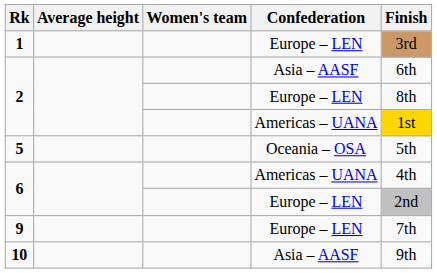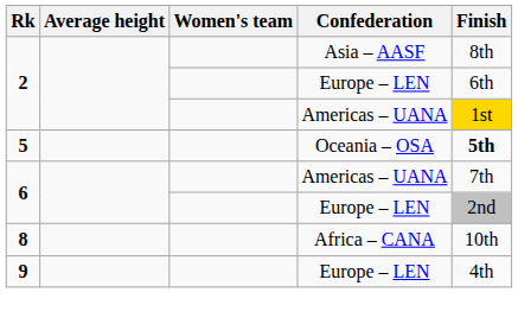- row: 1 | Europe – LEN | 3rd
2 / Asia – AASF | Finish: 6th -> 8th
2 / Europe – LEN | Finish: 8th -> 6th
5 | Finish: normal -> bold
6 / Americas – UANA | Finish: 4th -> 7th
+ row: 8 | Africa – CANA | 10th
9 | Finish: 7th -> 4th
- row: 10 | Asia – AASF | 9th
